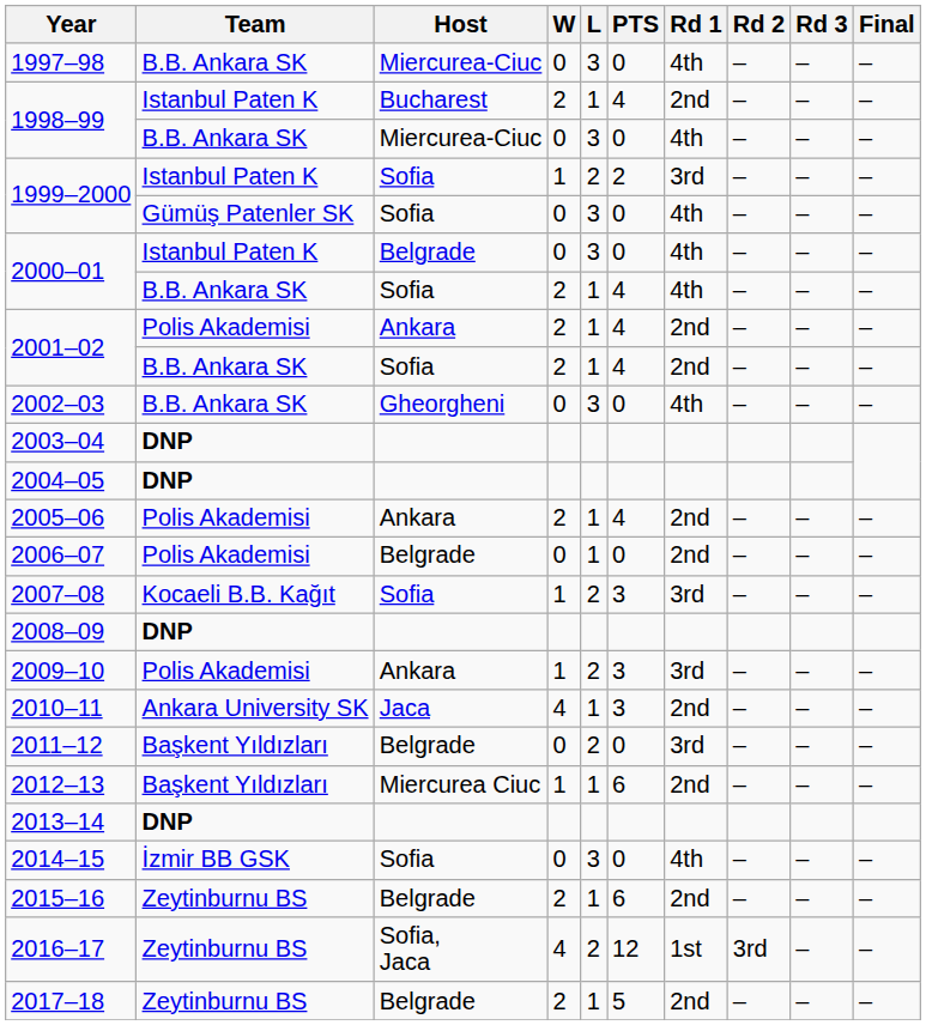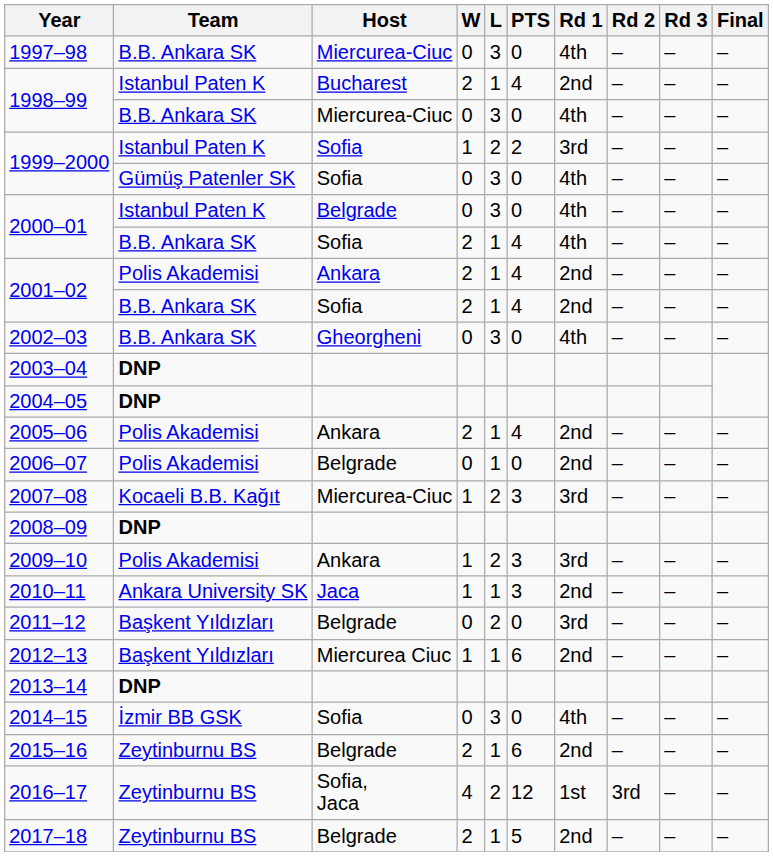2007–08 | Host: Sofia -> Miercurea-Ciuc
2010–11 | W: 4 -> 1
